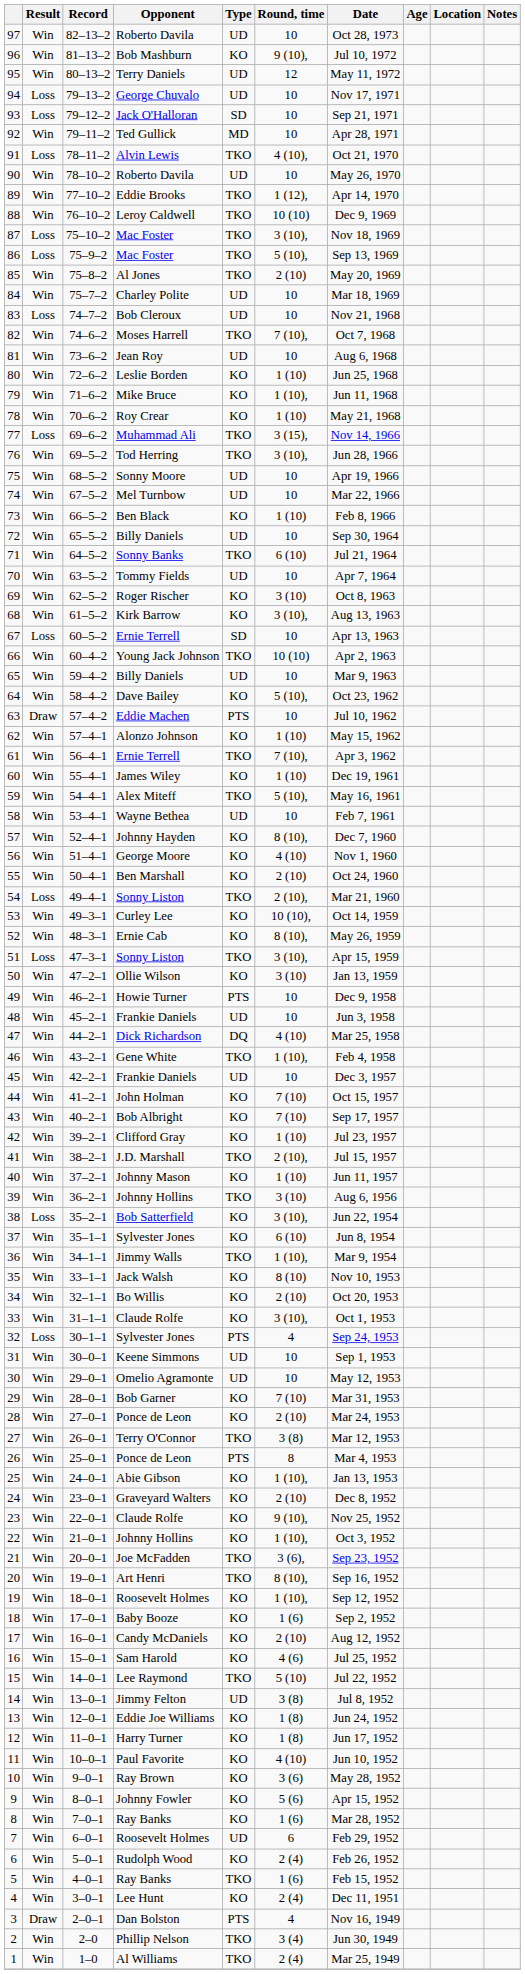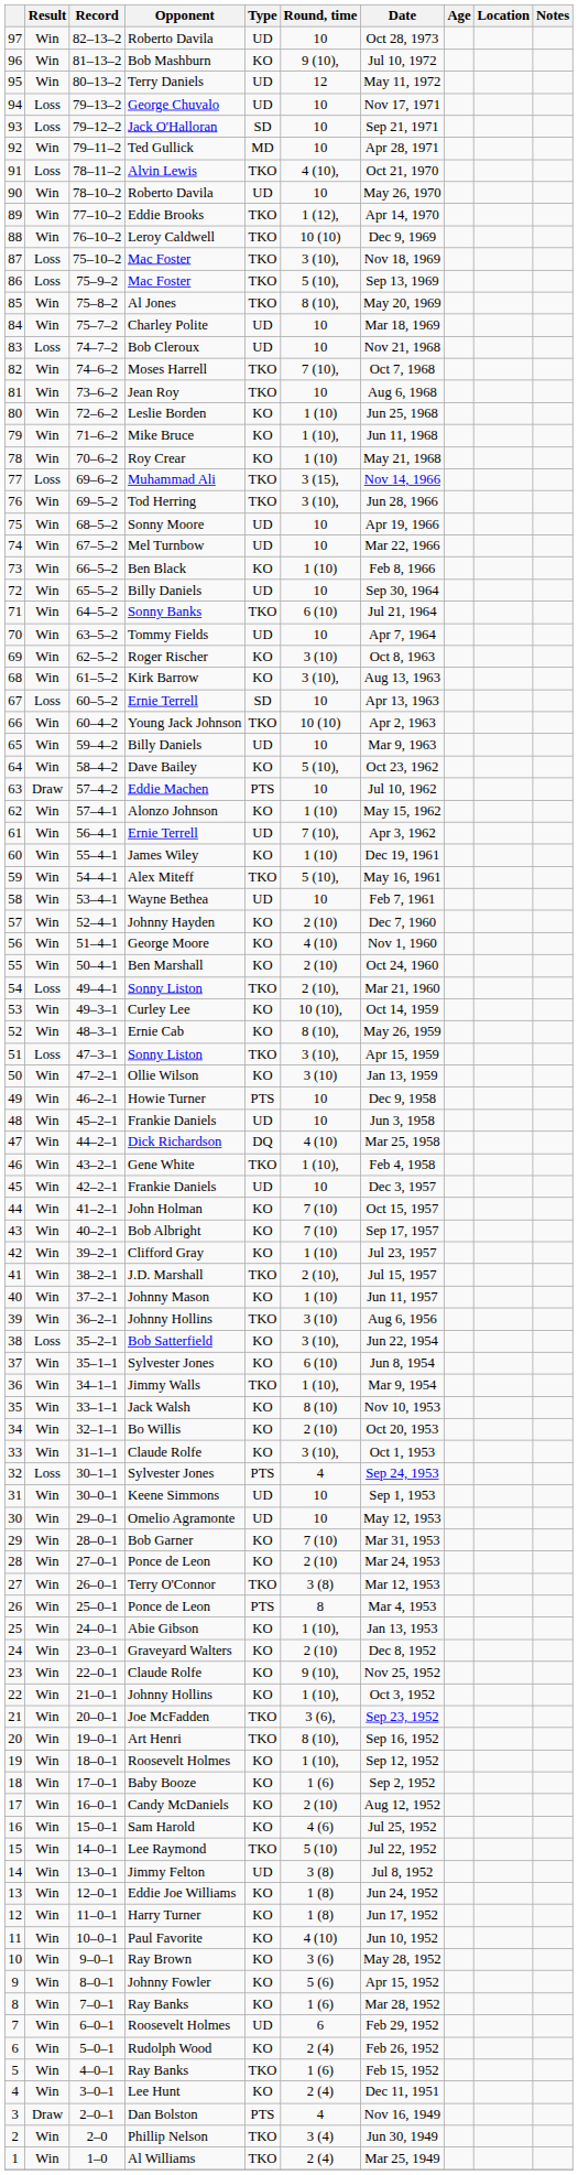85 | Round, time: 2 (10) -> 8 (10),
81 | Type: UD -> TKO
61 | Type: TKO -> UD
57 | Round, time: 8 (10), -> 2 (10)
